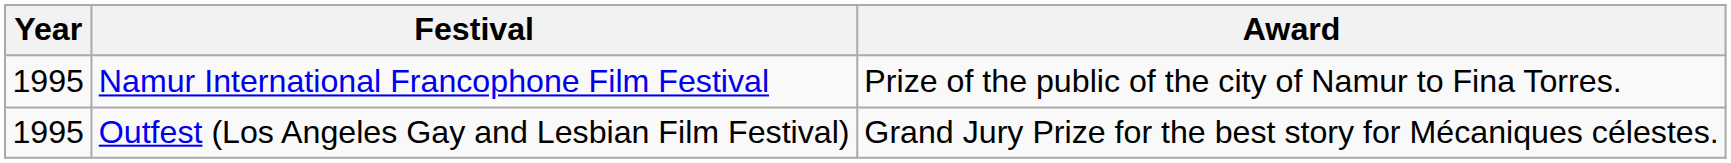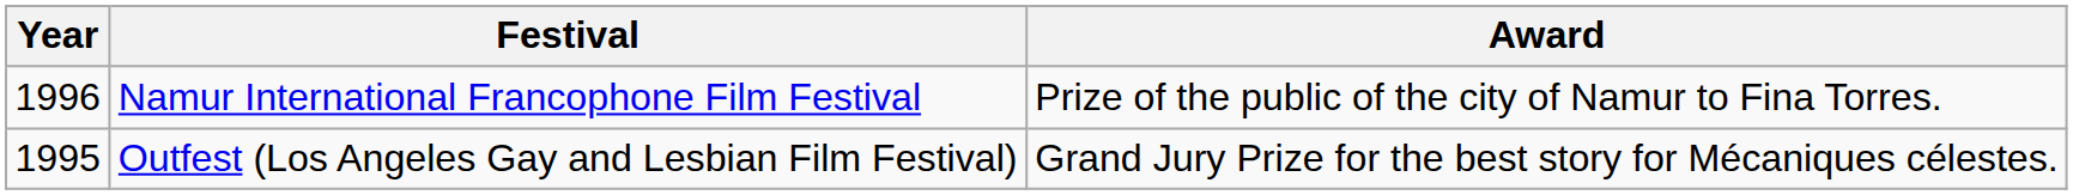Namur International Francophone Film Festival | Year: 1995 -> 1996
